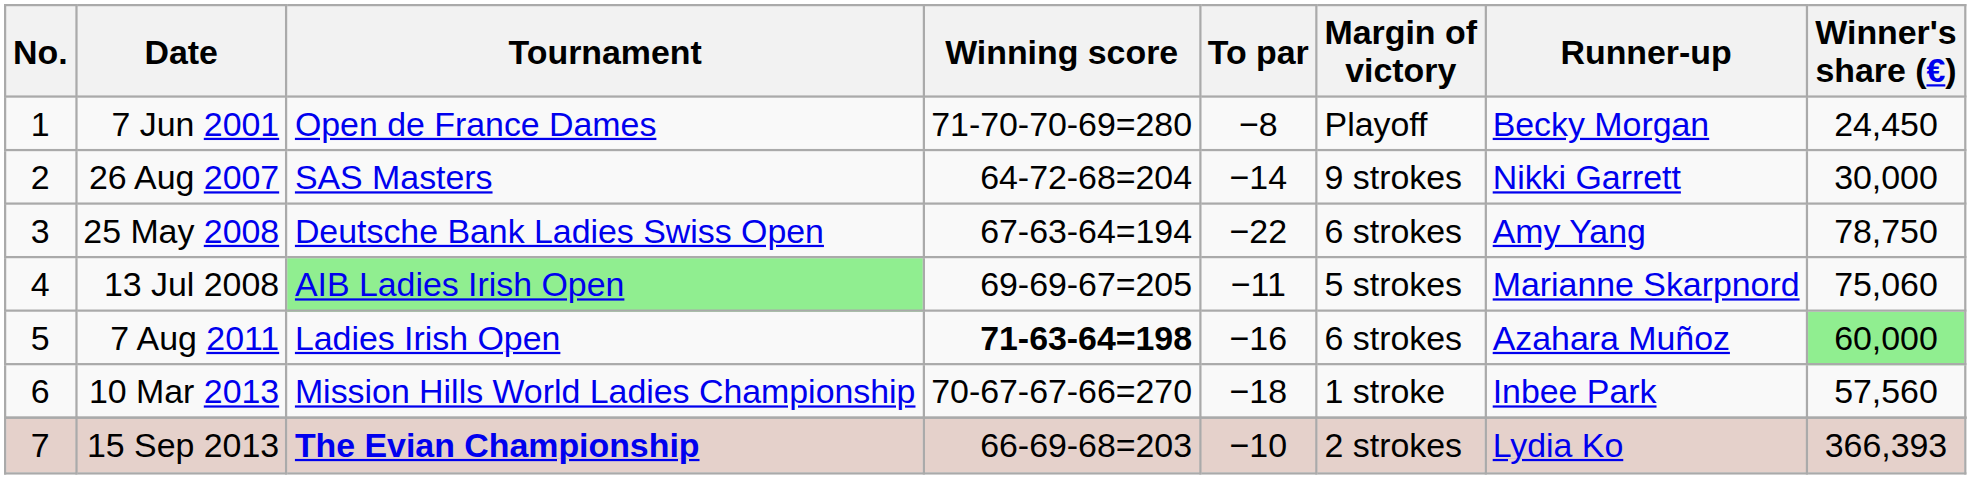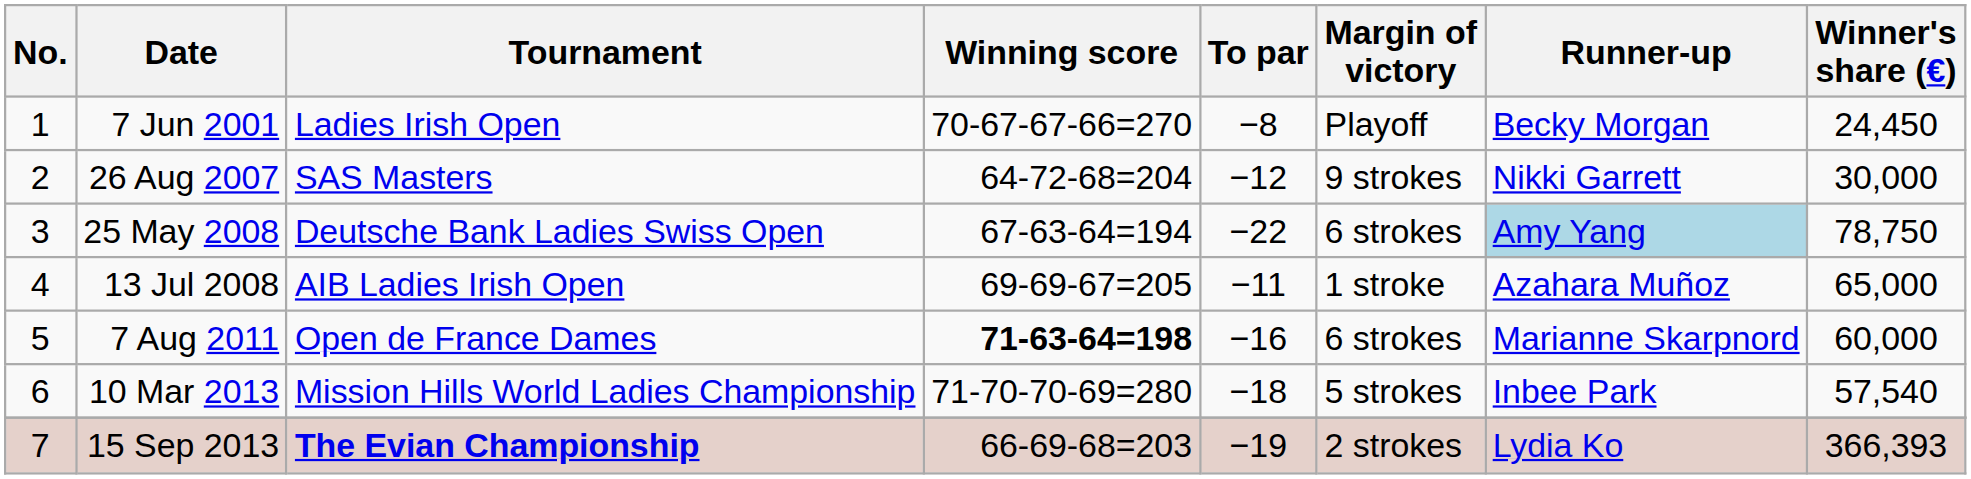7 Jun 2001 | Tournament: Open de France Dames -> Ladies Irish Open
7 Jun 2001 | Winning score: 71-70-70-69=280 -> 70-67-67-66=270
26 Aug 2007 | To par: −14 -> −12
25 May 2008 | Runner-up: no background -> lightblue background
13 Jul 2008 | Tournament: lightgreen background -> no background
13 Jul 2008 | Margin of victory: 5 strokes -> 1 stroke
13 Jul 2008 | Runner-up: Marianne Skarpnord -> Azahara Muñoz
13 Jul 2008 | Winner's share (€): 75,060 -> 65,000
7 Aug 2011 | Tournament: Ladies Irish Open -> Open de France Dames
7 Aug 2011 | Runner-up: Azahara Muñoz -> Marianne Skarpnord
7 Aug 2011 | Winner's share (€): lightgreen background -> no background
10 Mar 2013 | Winning score: 70-67-67-66=270 -> 71-70-70-69=280
10 Mar 2013 | Margin of victory: 1 stroke -> 5 strokes
10 Mar 2013 | Winner's share (€): 57,560 -> 57,540
15 Sep 2013 | To par: −10 -> −19
